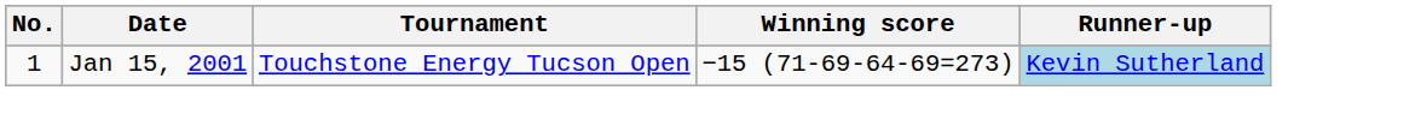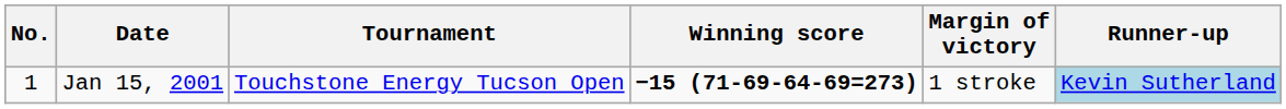+ column: Margin of victory | 1 stroke
Jan 15, 2001 | Winning score: normal -> bold
